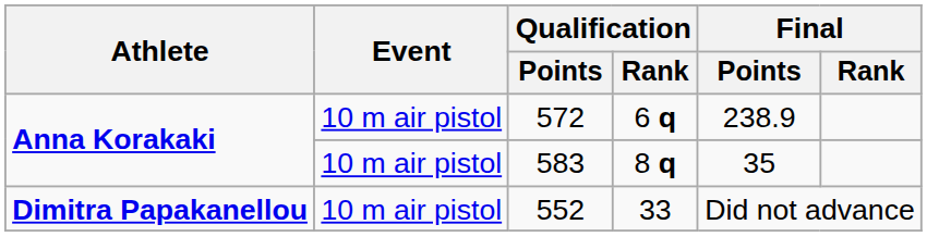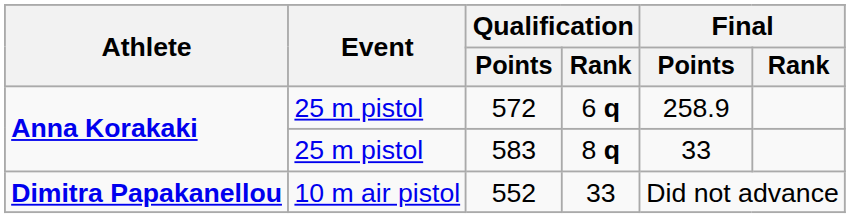572 | Event: 10 m air pistol -> 25 m pistol
572 | Final / Points: 238.9 -> 258.9
583 | Event: 10 m air pistol -> 25 m pistol
583 | Final / Points: 35 -> 33
